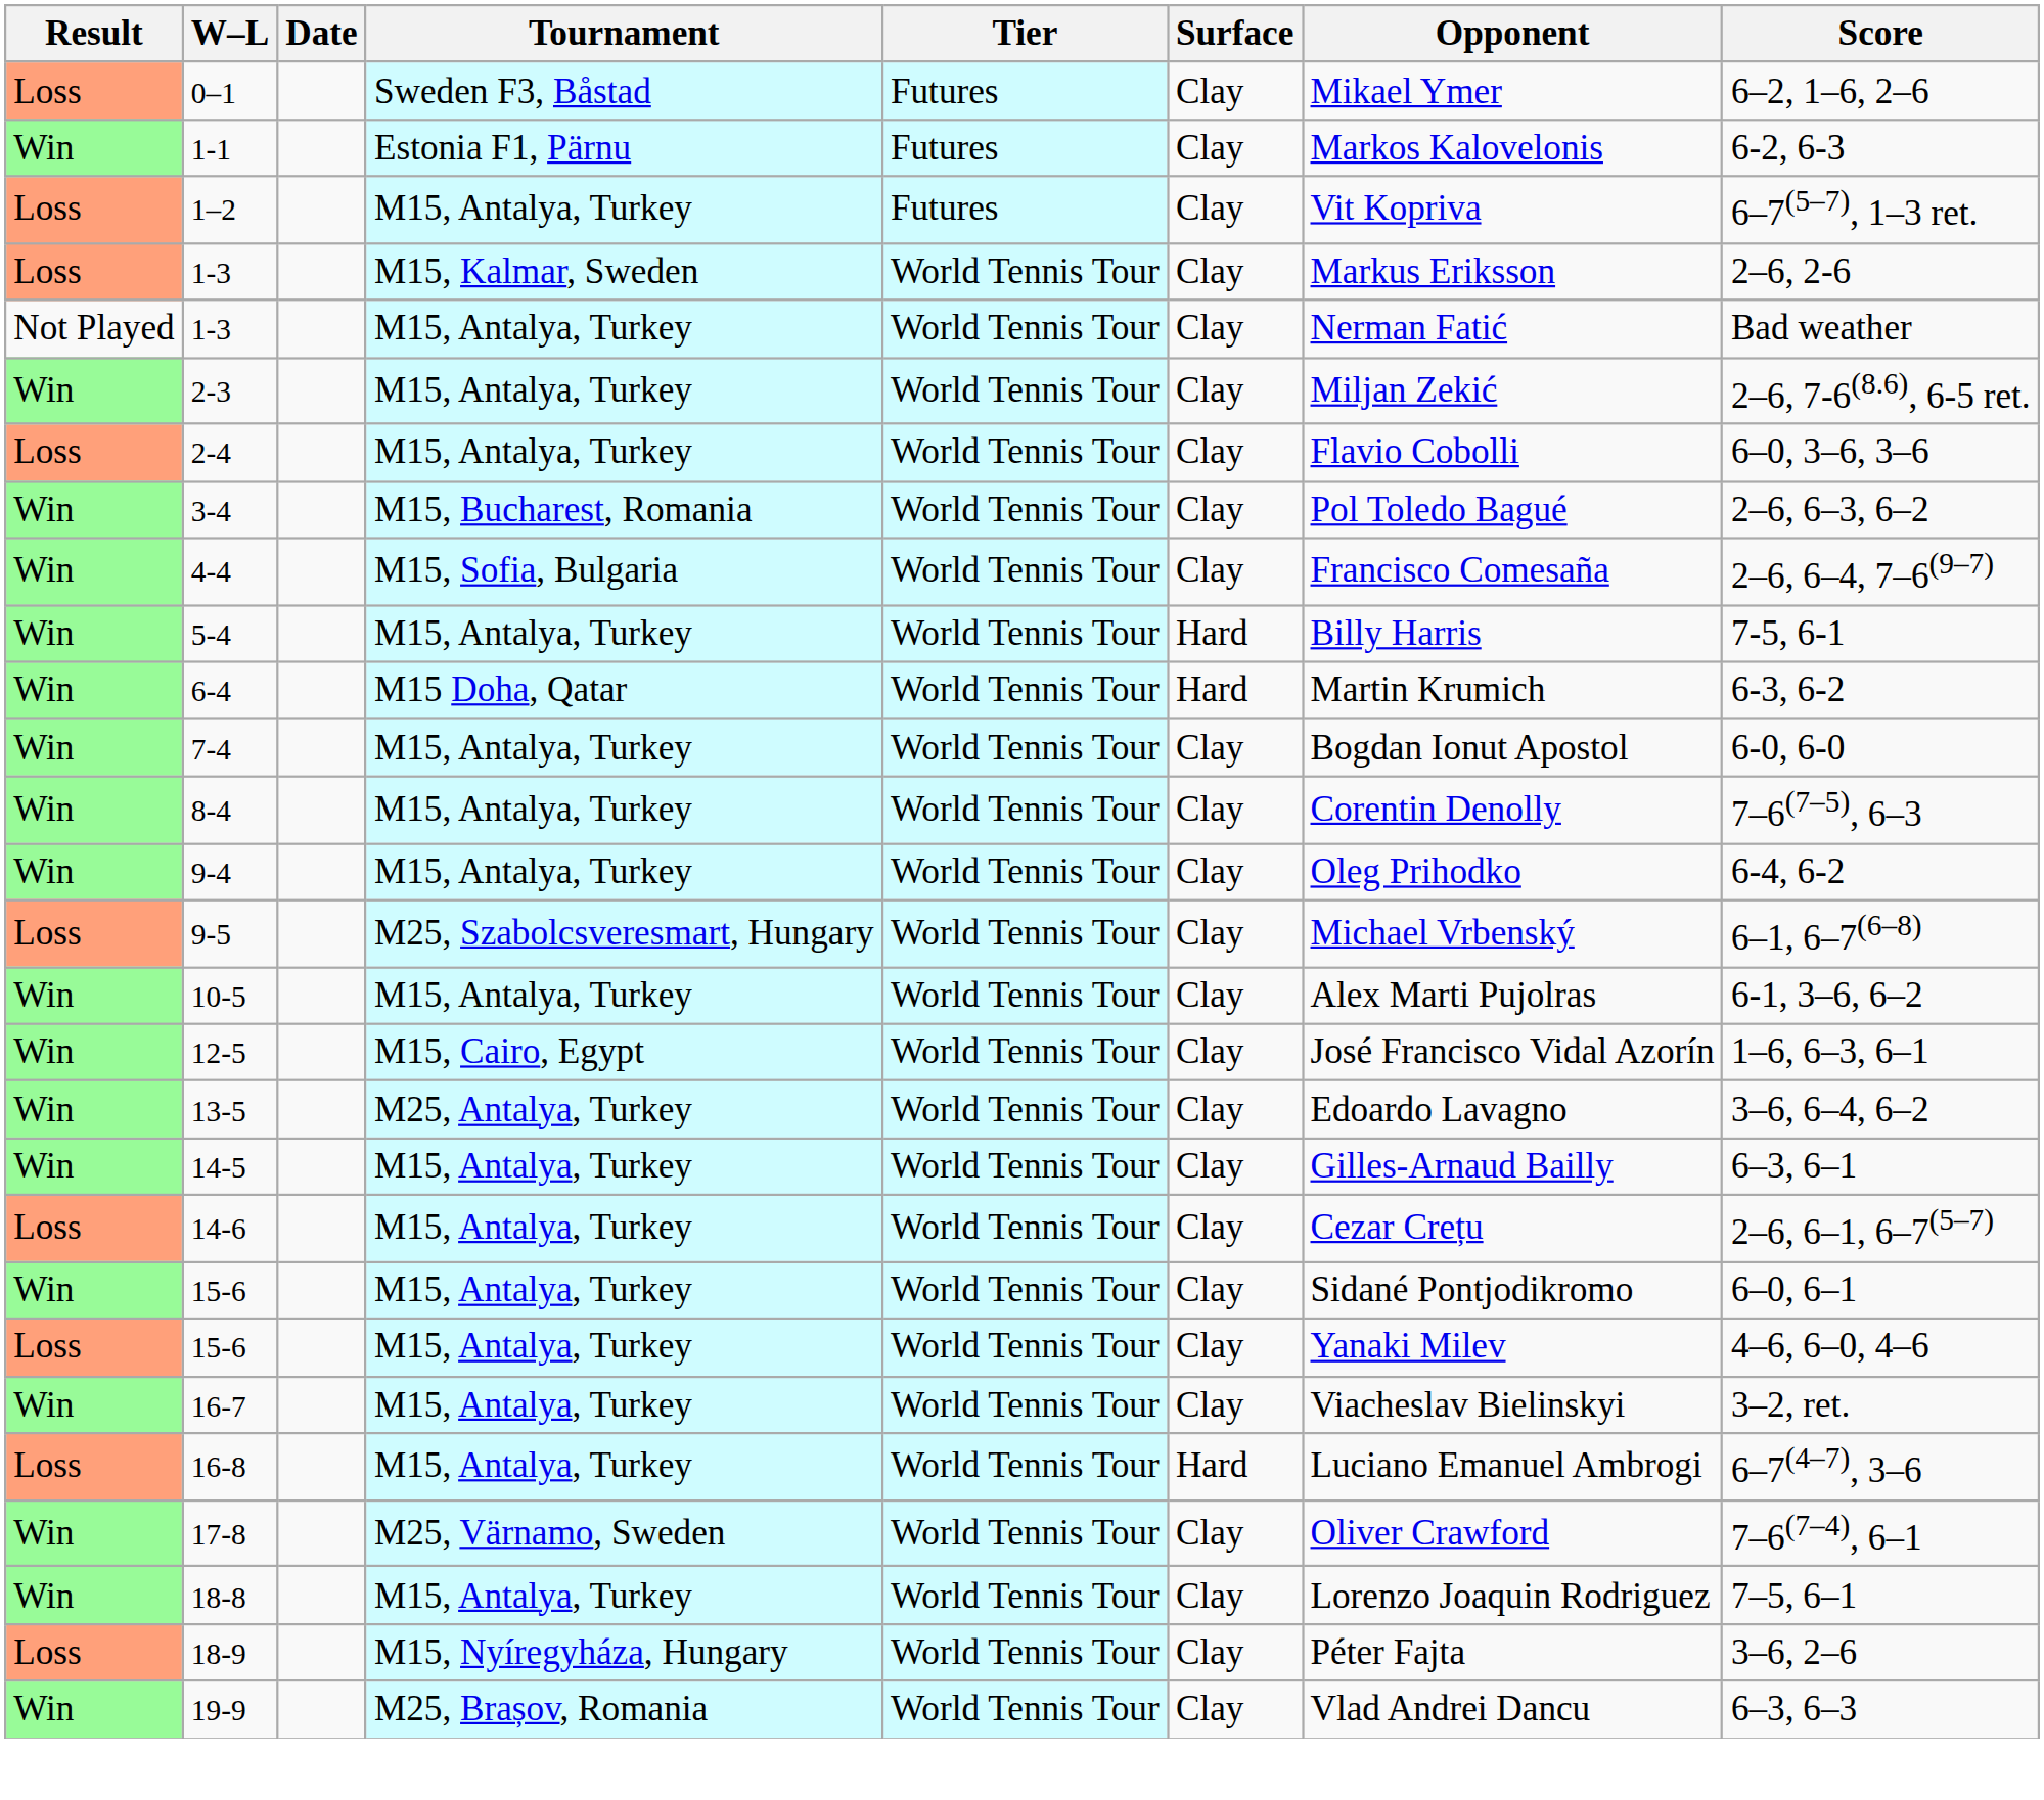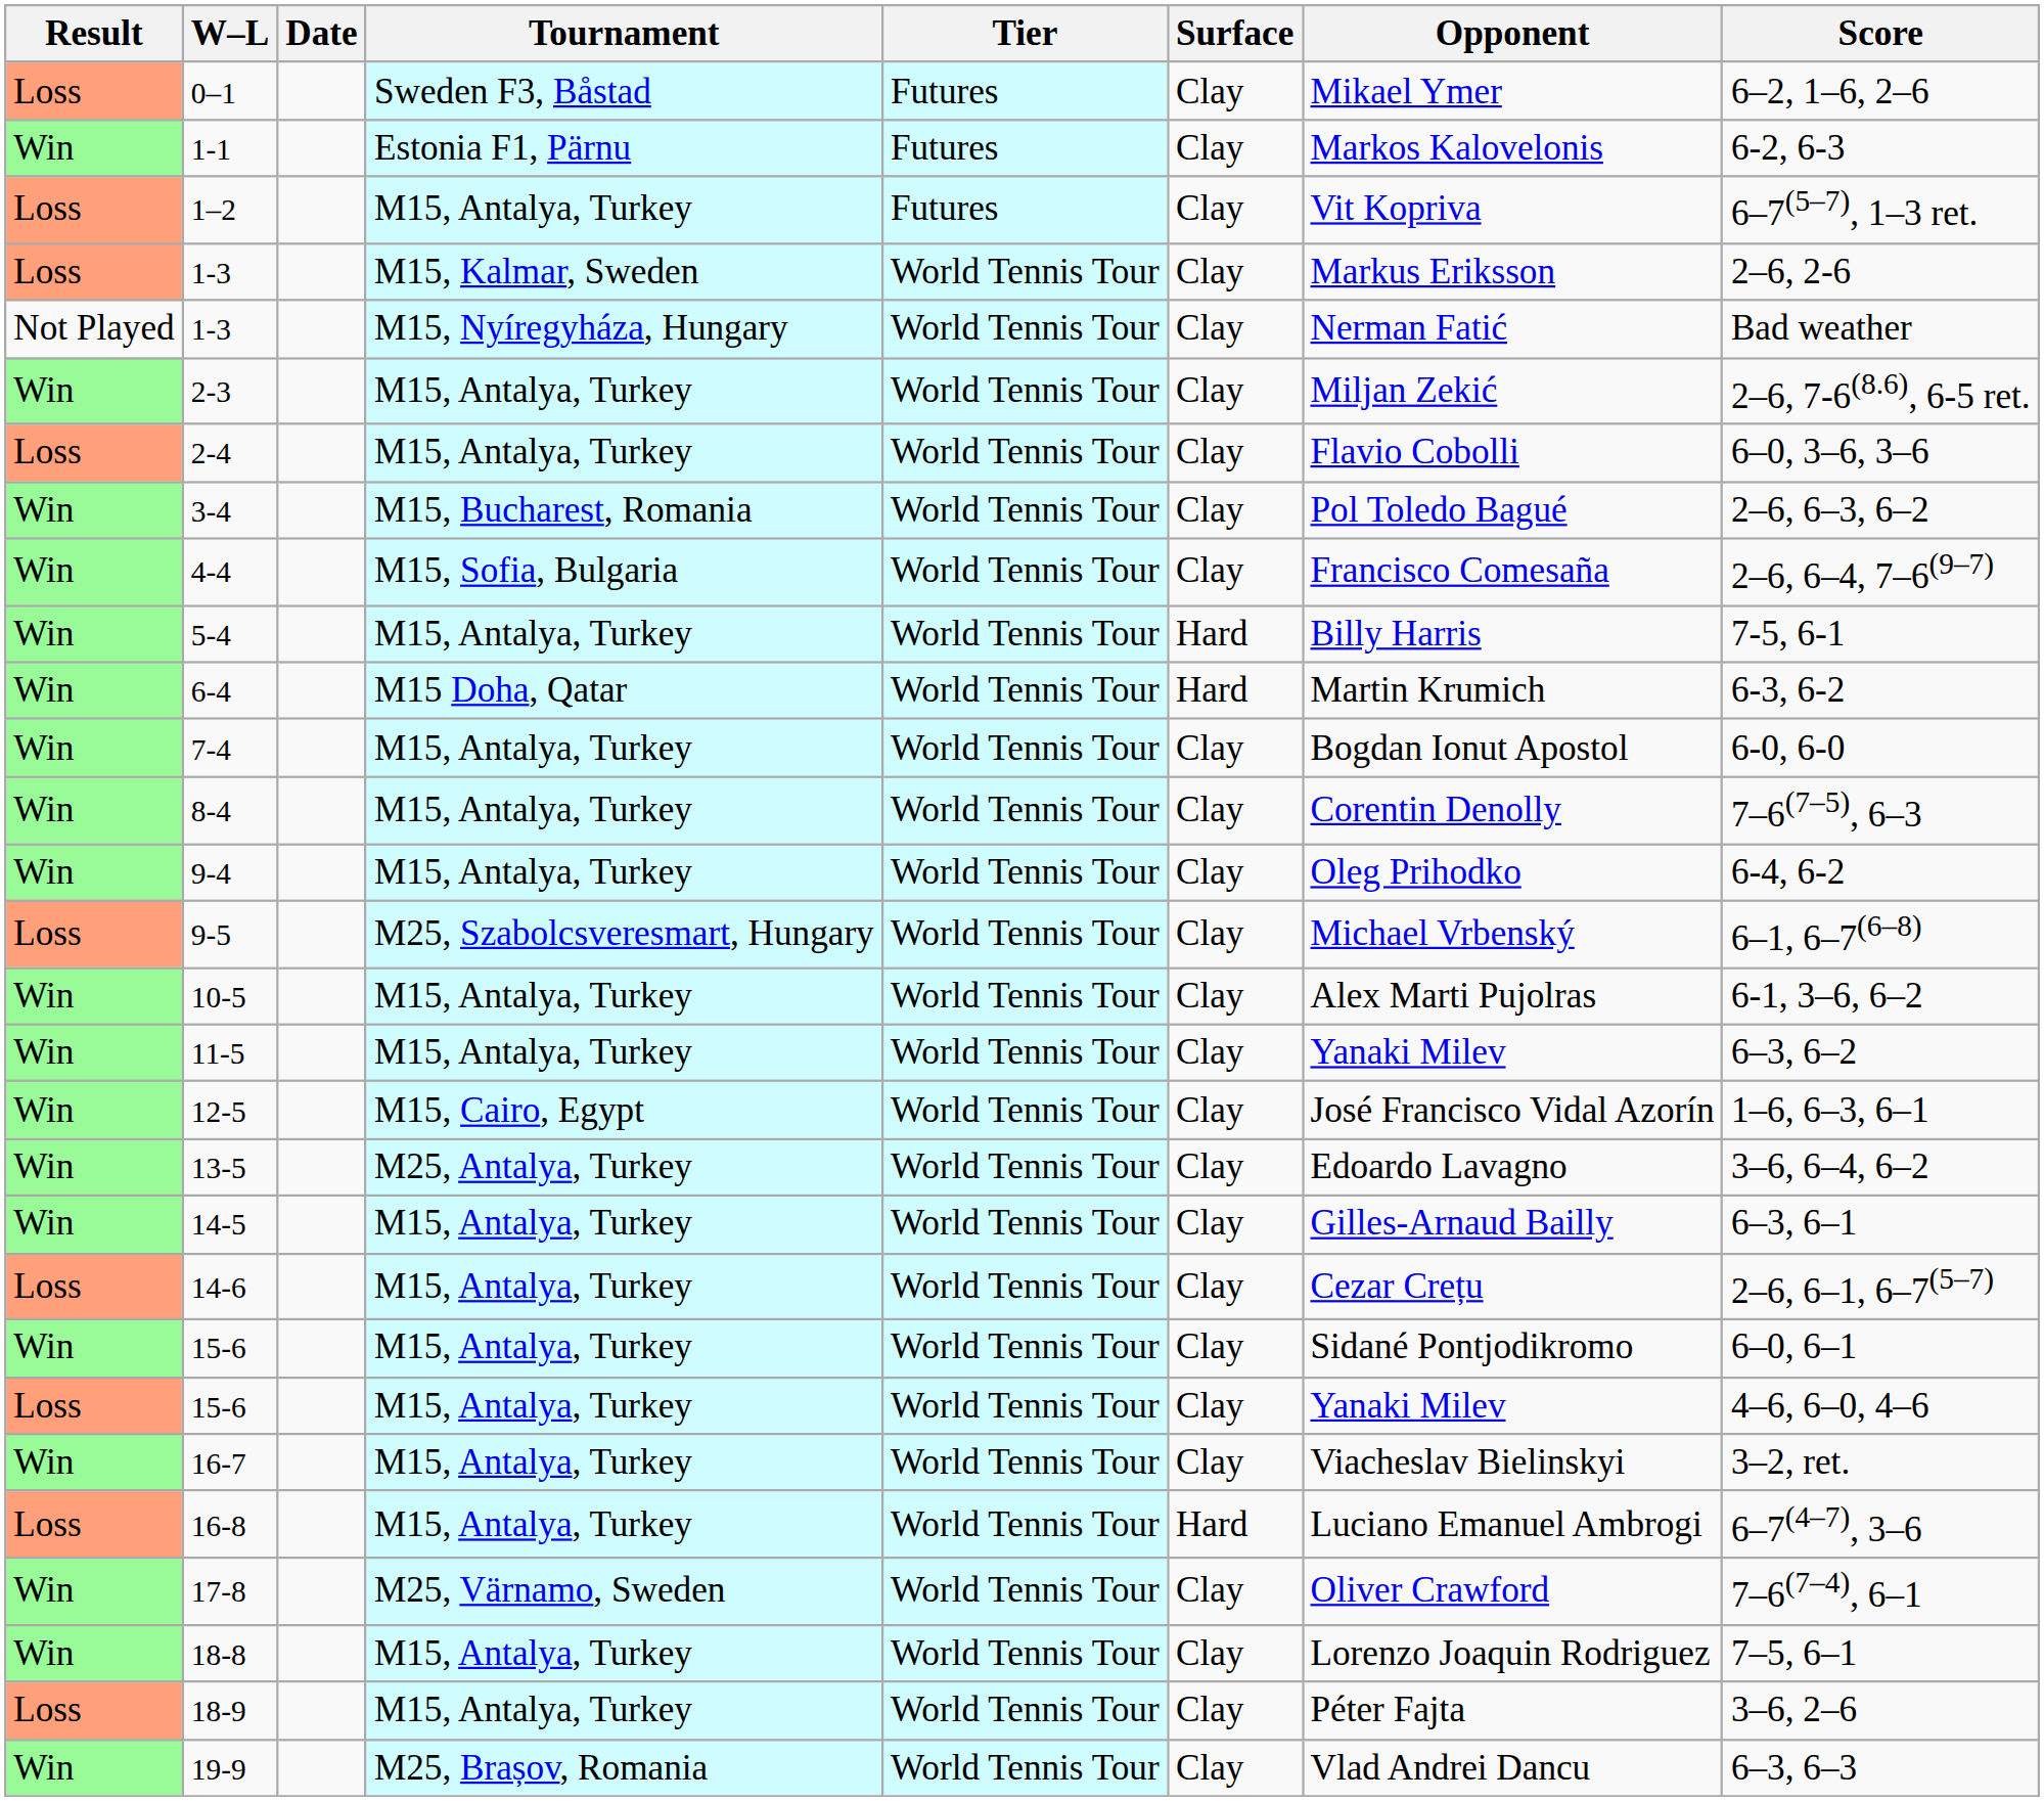Not Played / 1-3 | Tournament: M15, Antalya, Turkey -> M15, Nyíregyháza, Hungary
+ row: Win | 11-5 | M15, Antalya, Turkey | World Tennis Tour | Clay | Yanaki Milev | 6–3, 6–2
18-9 | Tournament: M15, Nyíregyháza, Hungary -> M15, Antalya, Turkey
